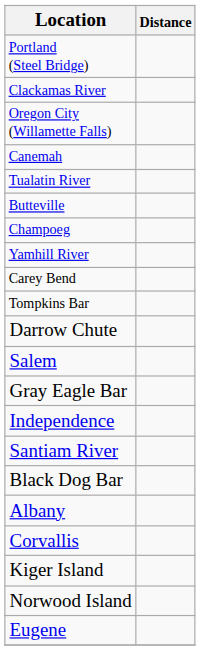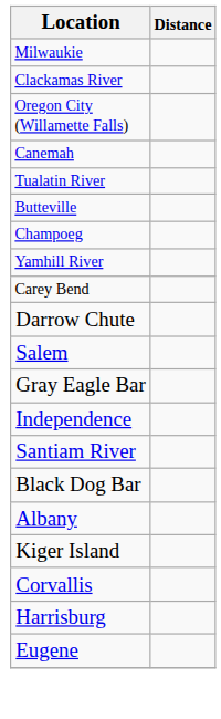- row: Portland (Steel Bridge)
+ row: Milwaukie
- row: Tompkins Bar
rows swapped: Corvallis <-> Kiger Island
- row: Norwood Island
+ row: Harrisburg
